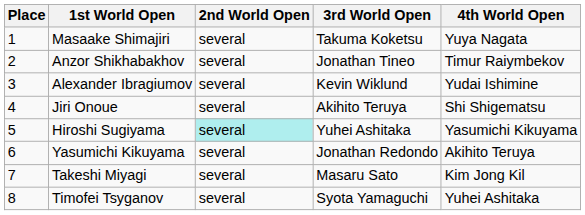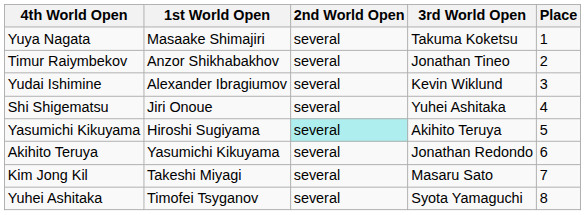columns swapped: Place <-> 4th World Open
Jiri Onoue | 3rd World Open: Akihito Teruya -> Yuhei Ashitaka
Hiroshi Sugiyama | 3rd World Open: Yuhei Ashitaka -> Akihito Teruya
